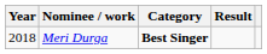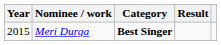Meri Durga | Year: 2018 -> 2015
